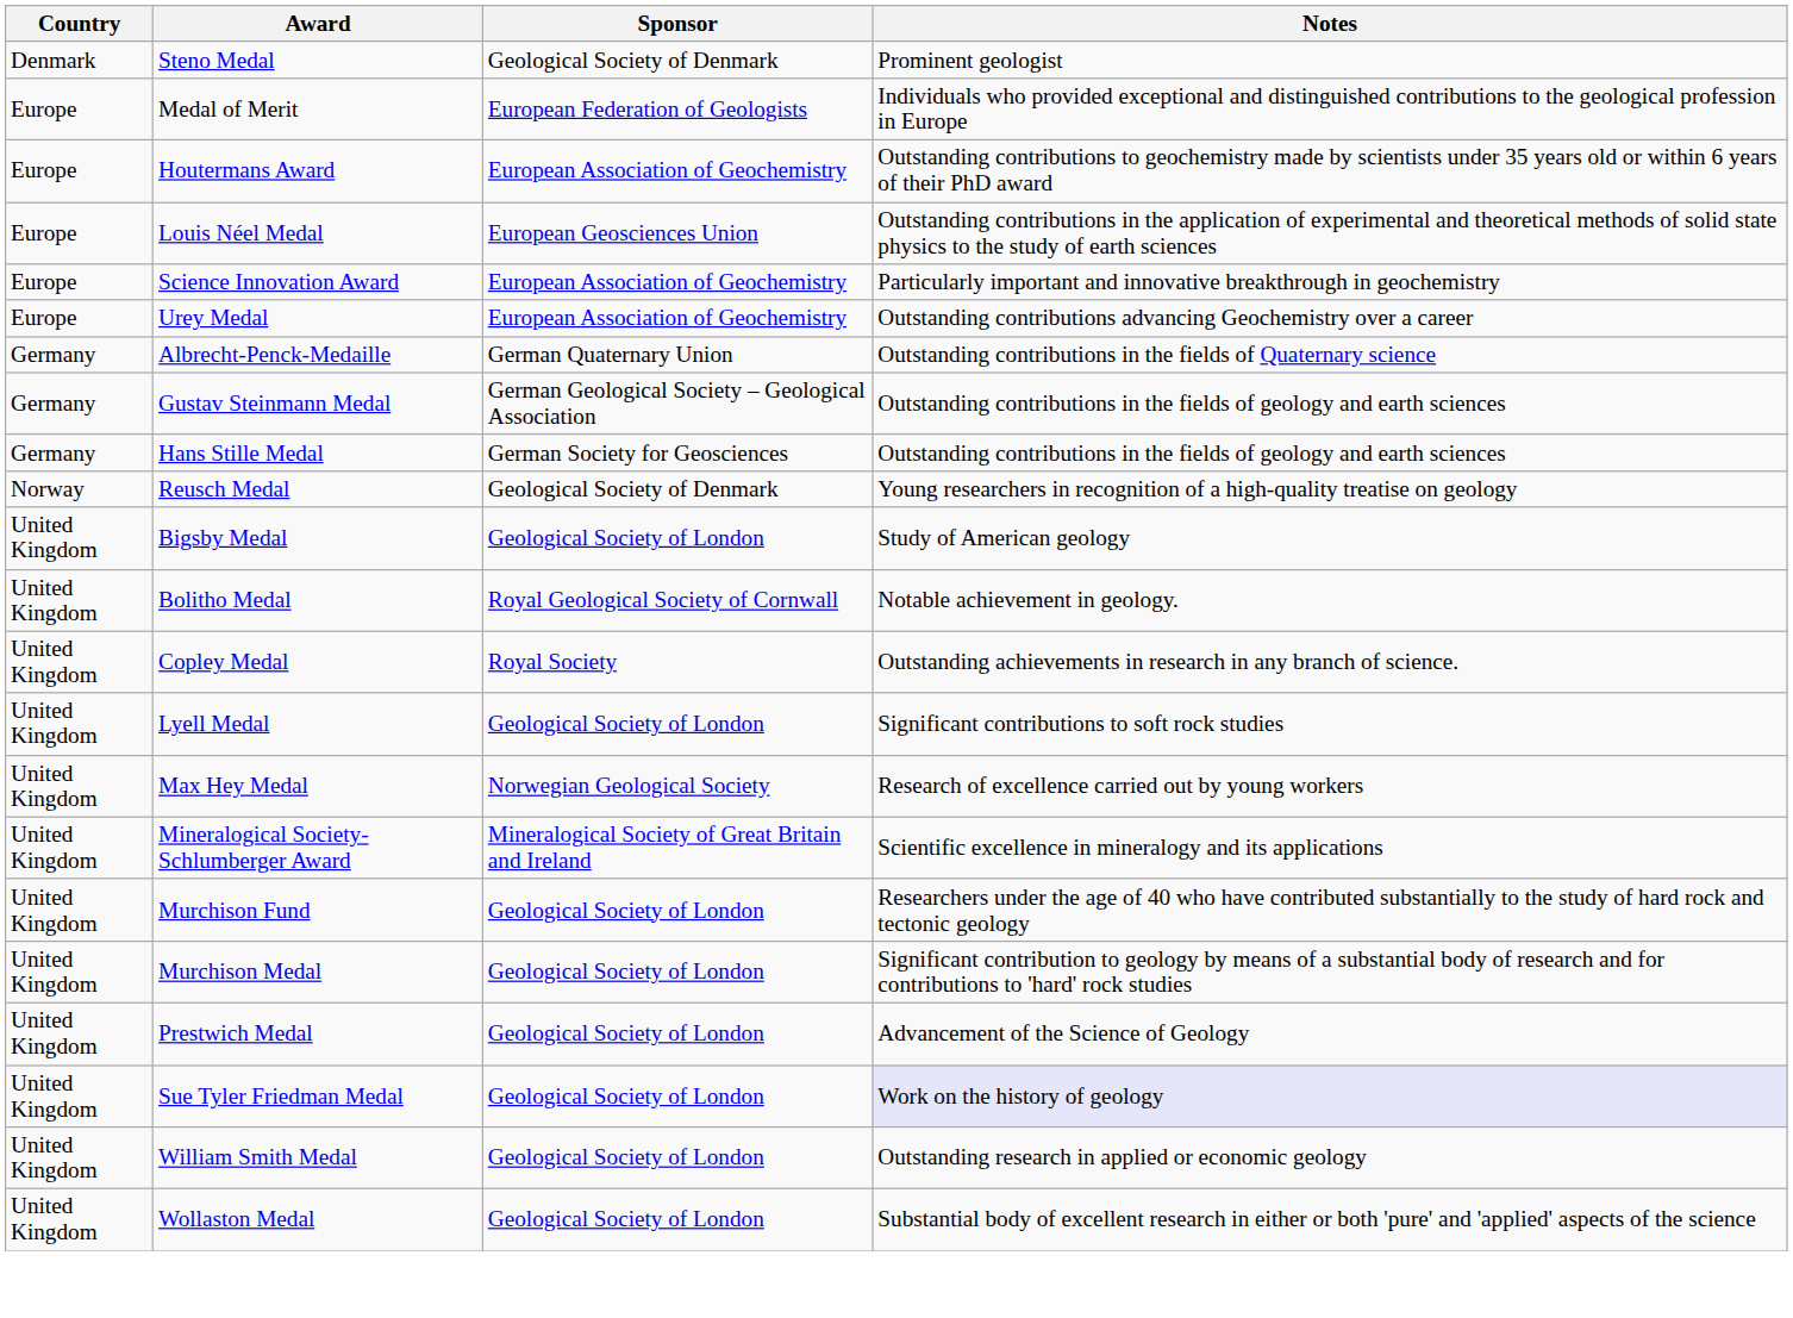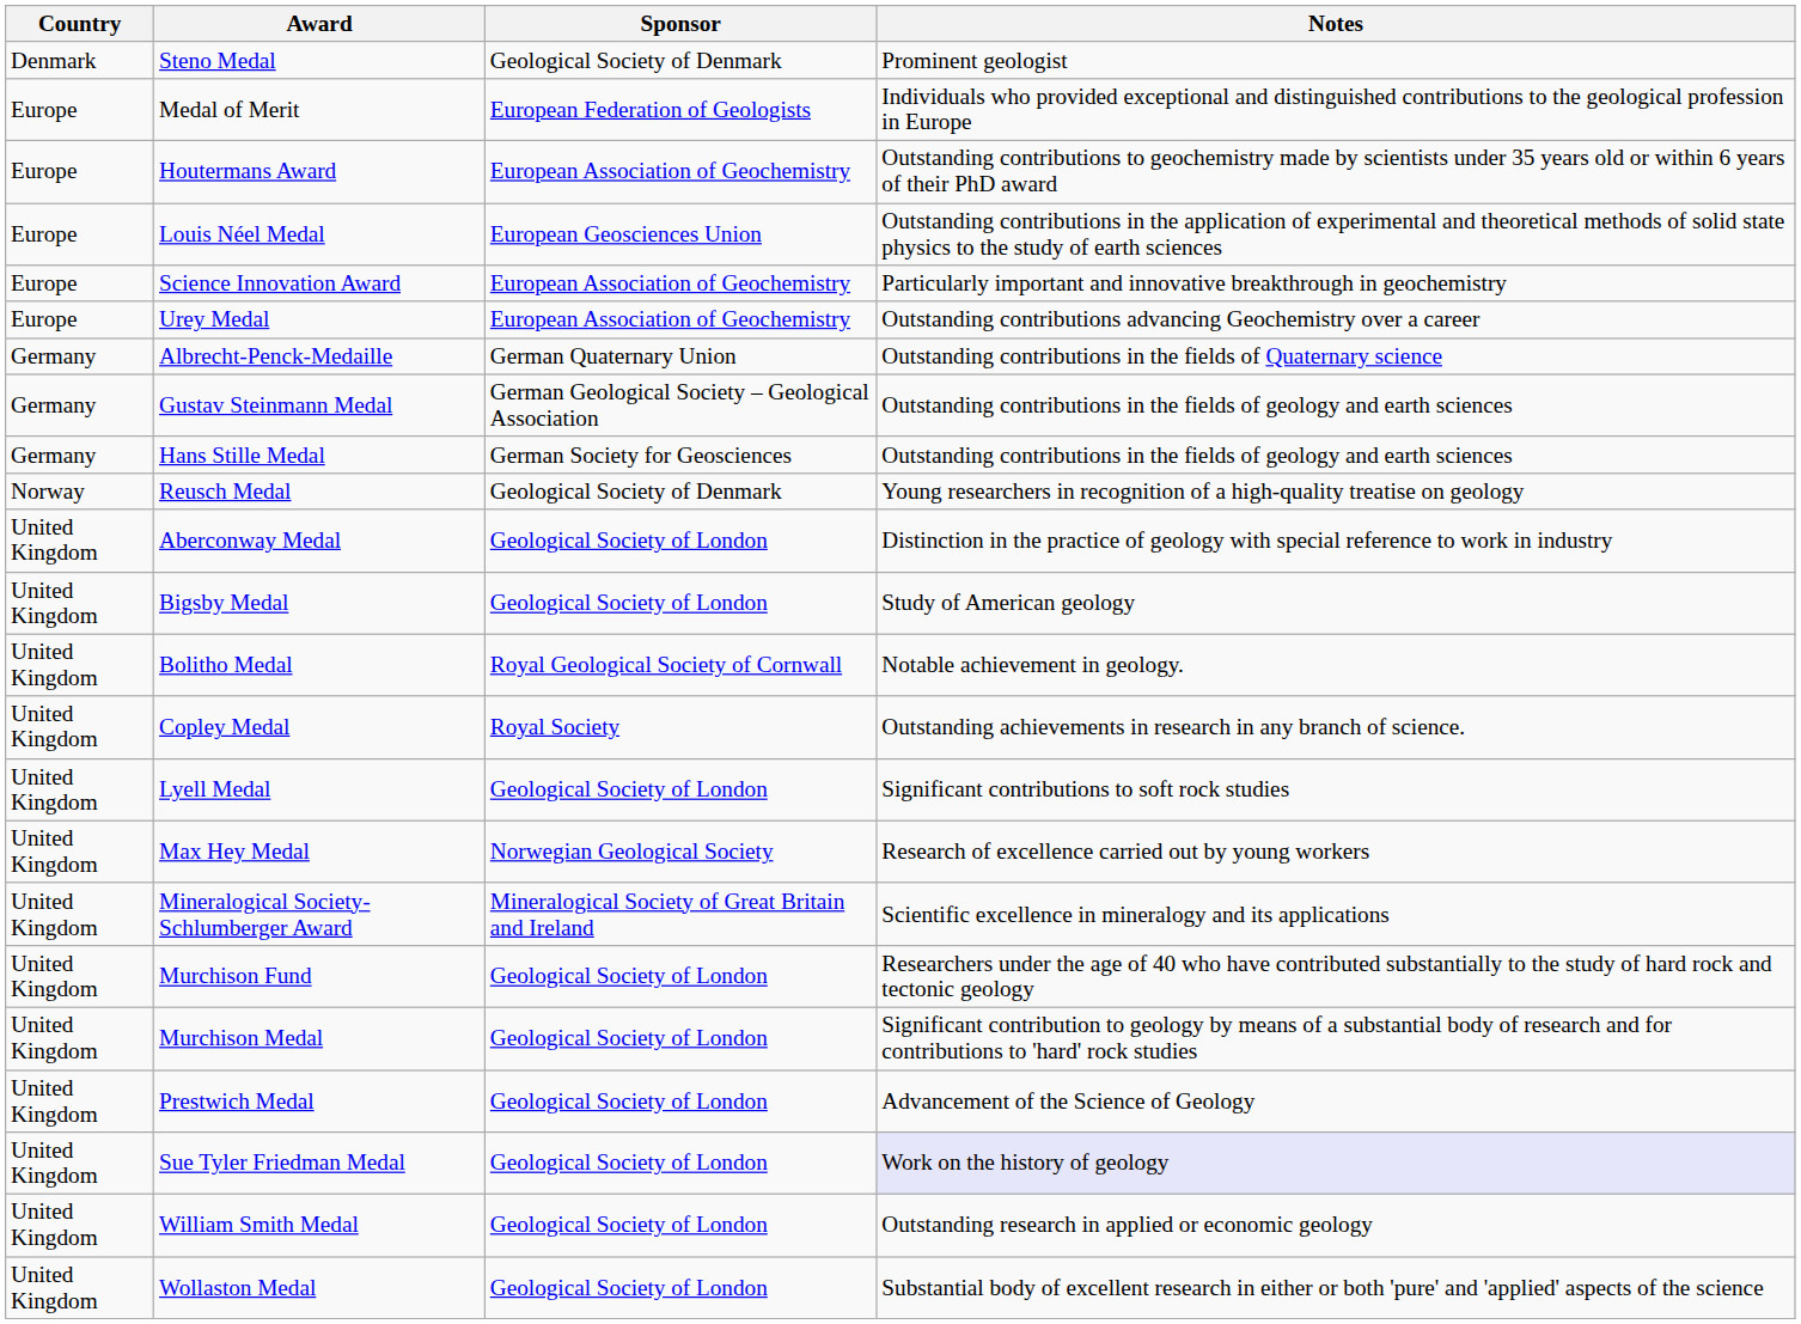+ row: United Kingdom | Aberconway Medal | Geological Society of London | Distinction in the practice of geology with special reference to work in industry
